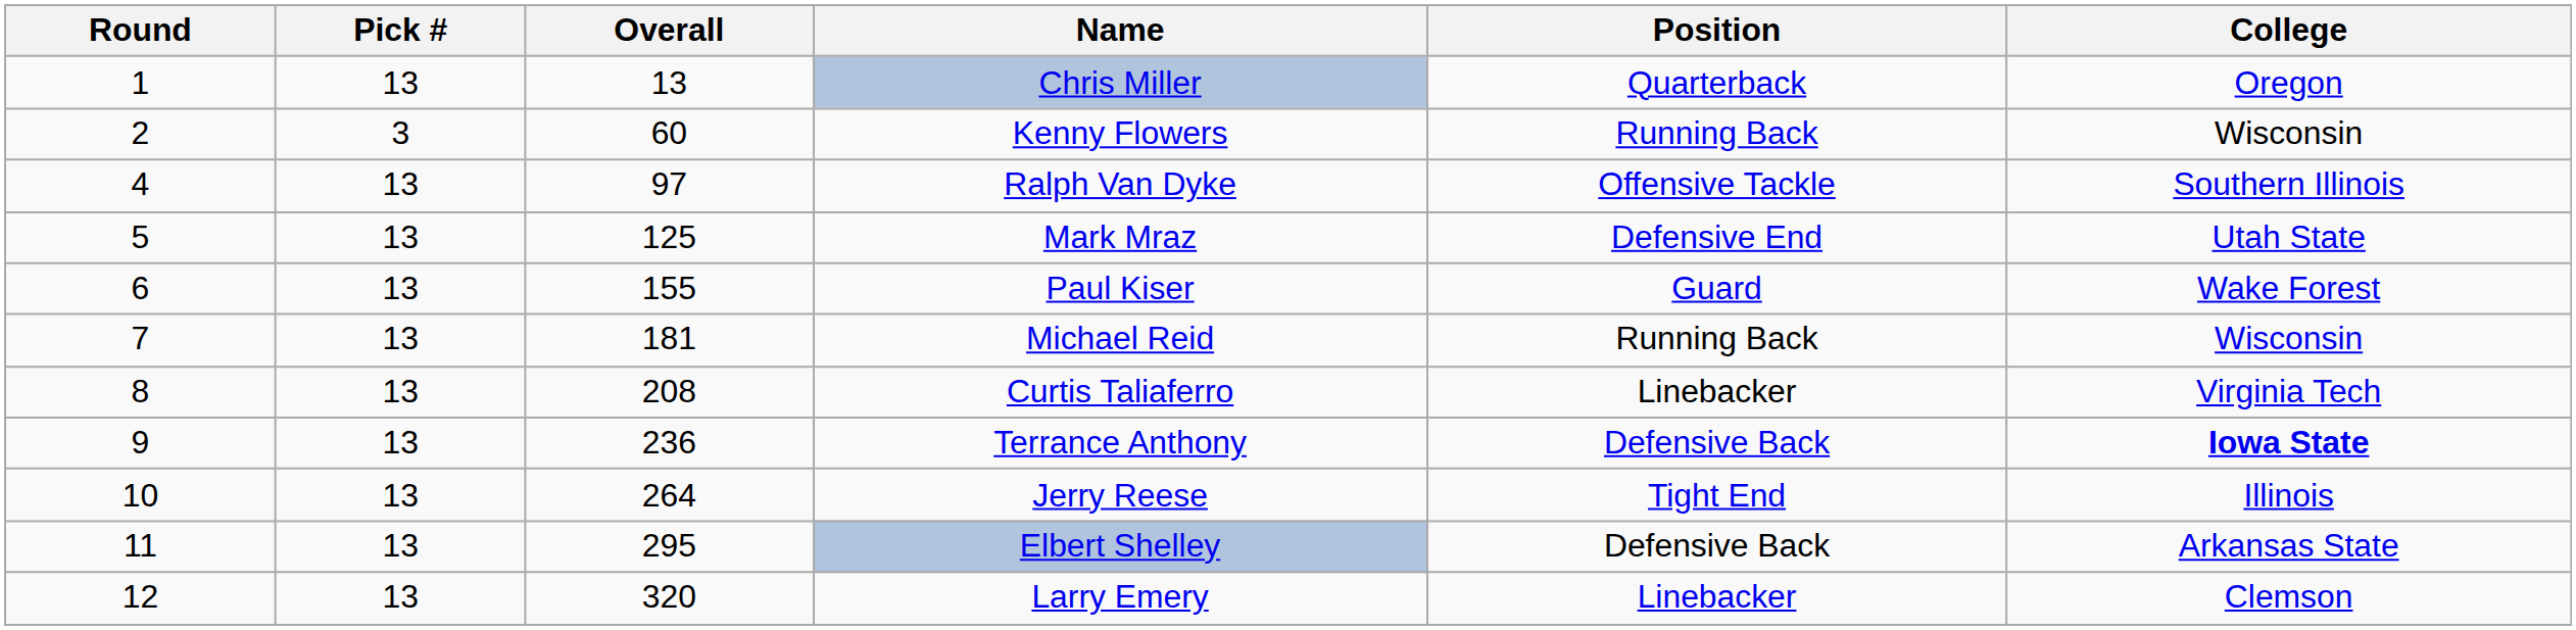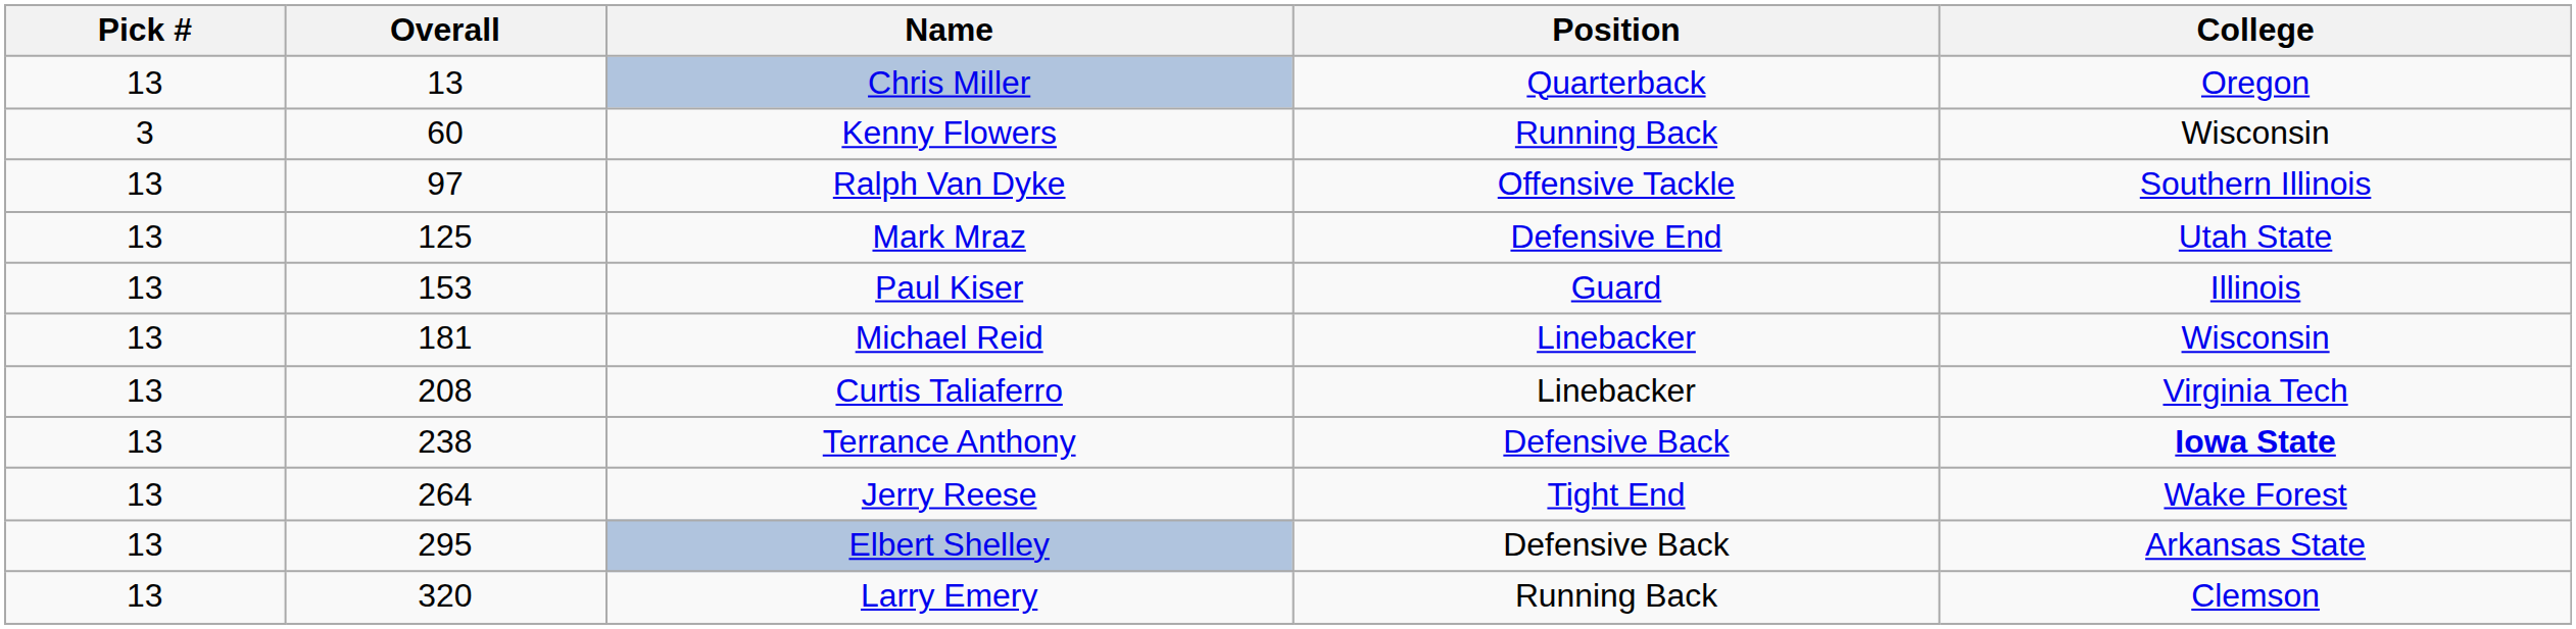- column: Round | 1 | 2 | 4 | 5 | 6 | 7 | 8 | 9 | 10 | 11 | 12
Paul Kiser | Overall: 155 -> 153
Paul Kiser | College: Wake Forest -> Illinois
Michael Reid | Position: Running Back -> Linebacker
Terrance Anthony | Overall: 236 -> 238
Jerry Reese | College: Illinois -> Wake Forest
Larry Emery | Position: Linebacker -> Running Back
